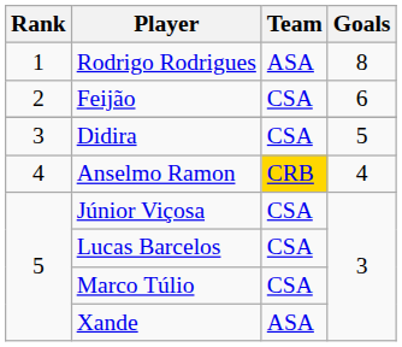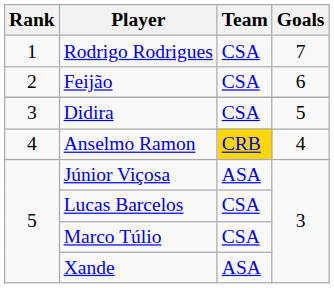Rodrigo Rodrigues | Team: ASA -> CSA
Rodrigo Rodrigues | Goals: 8 -> 7
Júnior Viçosa | Team: CSA -> ASA
